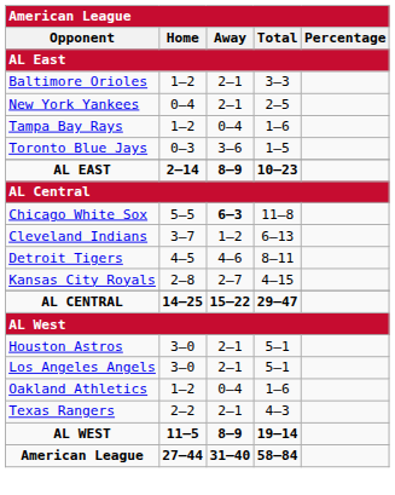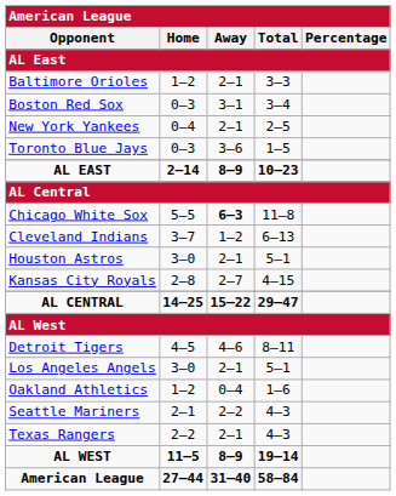+ row: Boston Red Sox | 0–3 | 3–1 | 3–4
- row: Tampa Bay Rays | 1–2 | 0–4 | 1–6
rows swapped: Detroit Tigers <-> Houston Astros
+ row: Seattle Mariners | 2–1 | 2–2 | 4–3
